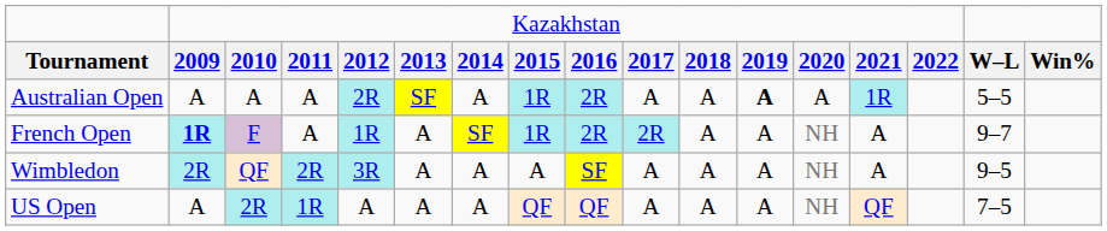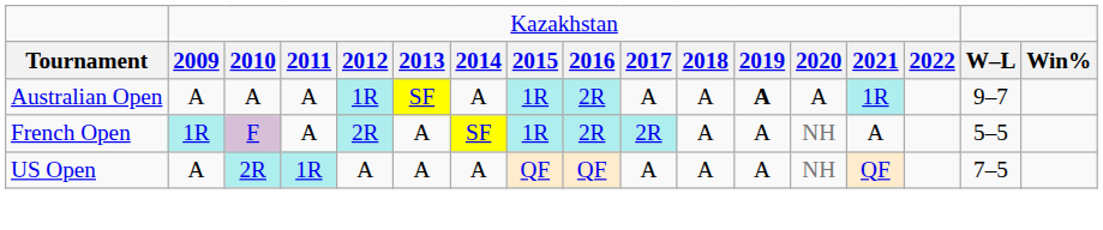Australian Open | column 5: 2R -> 1R
Australian Open | column 16: 5–5 -> 9–7
French Open | column 2: bold -> normal
French Open | column 5: 1R -> 2R
French Open | column 16: 9–7 -> 5–5
- row: Wimbledon | 2R | QF | 2R | 3R | A | A | A | SF | A | A | A | NH | A | 9–5
